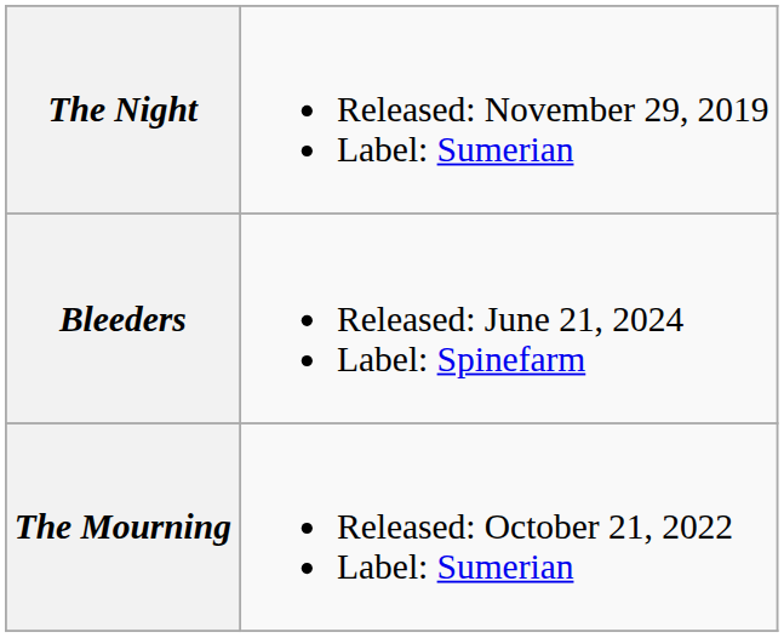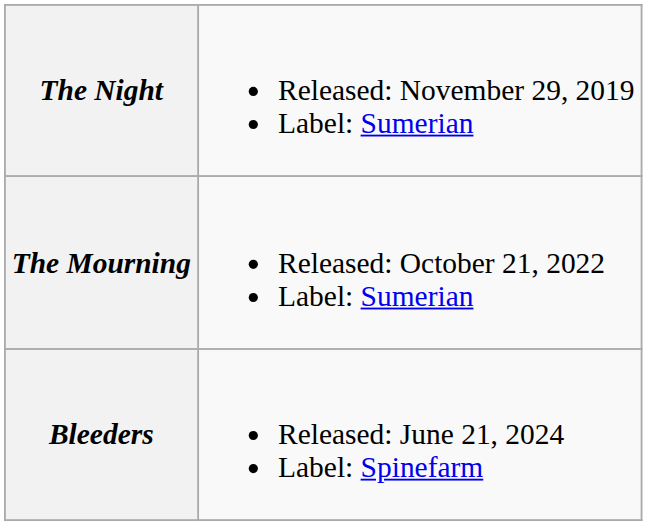rows swapped: The Mourning <-> Bleeders
